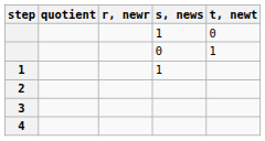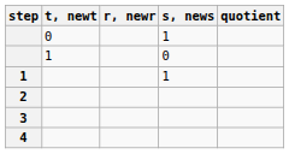columns swapped: quotient <-> t, newt
